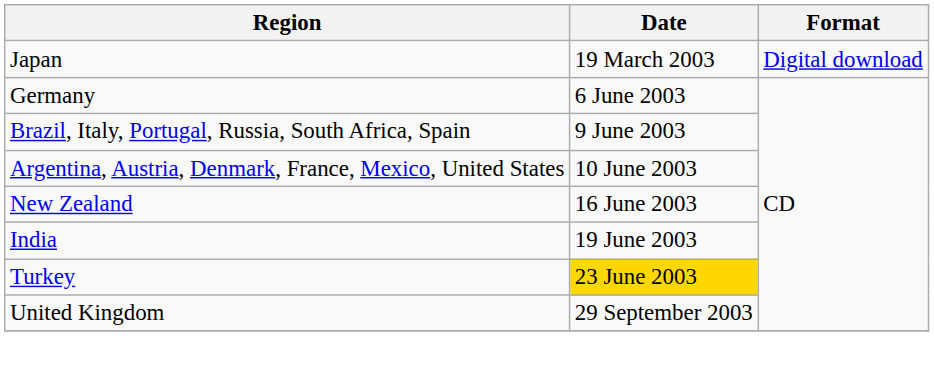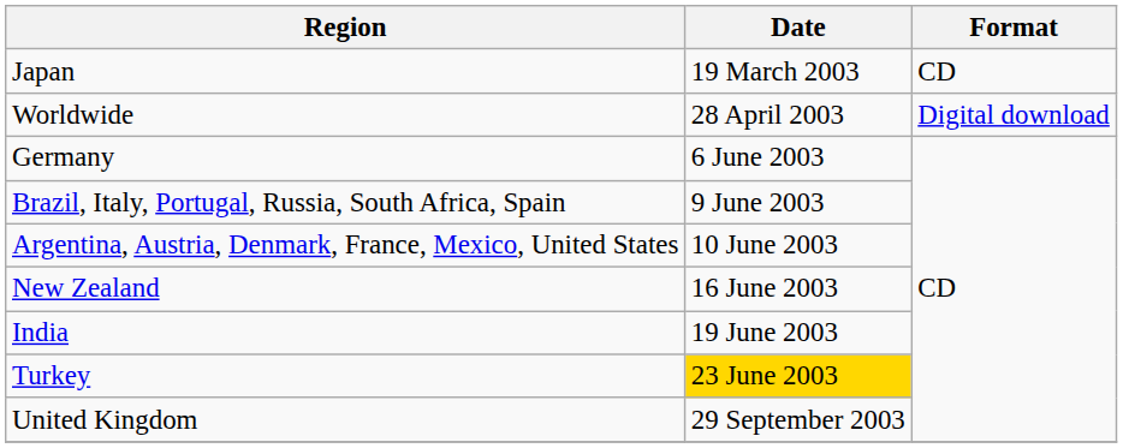Japan | Format: Digital download -> CD
+ row: Worldwide | 28 April 2003 | Digital download
